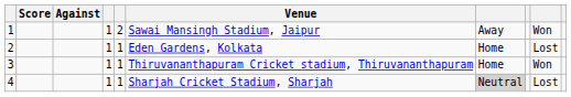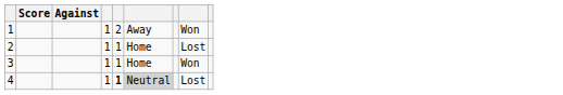- column: Venue | Sawai Mansingh Stadium, Jaipur | Eden Gardens, Kolkata | Thiruvananthapuram Cricket stadium, Thiruvananthapuram | Sharjah Cricket Stadium, Sharjah
4 | column 5: normal -> bold
